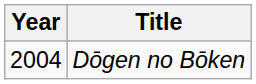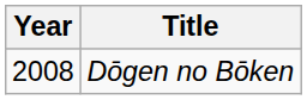Dōgen no Bōken | Year: 2004 -> 2008
